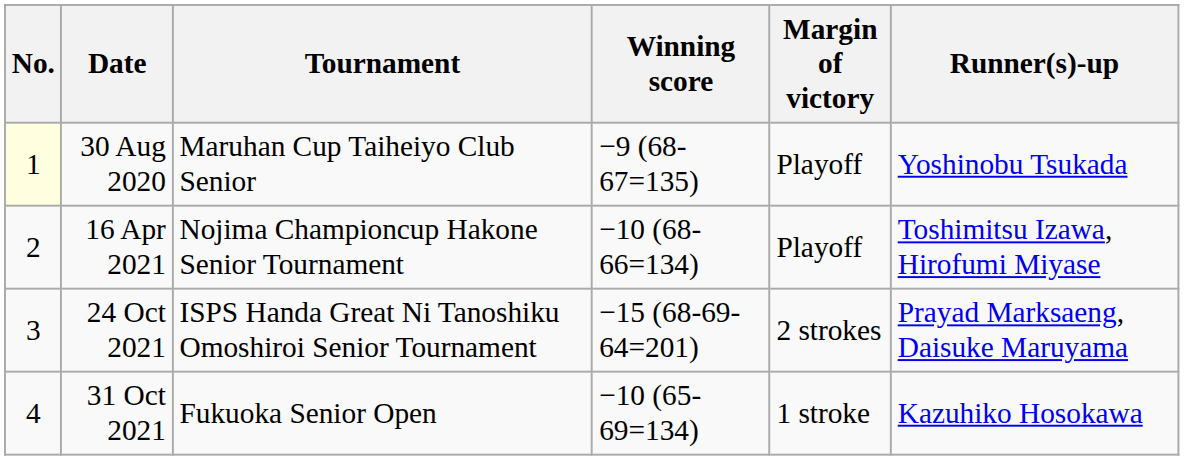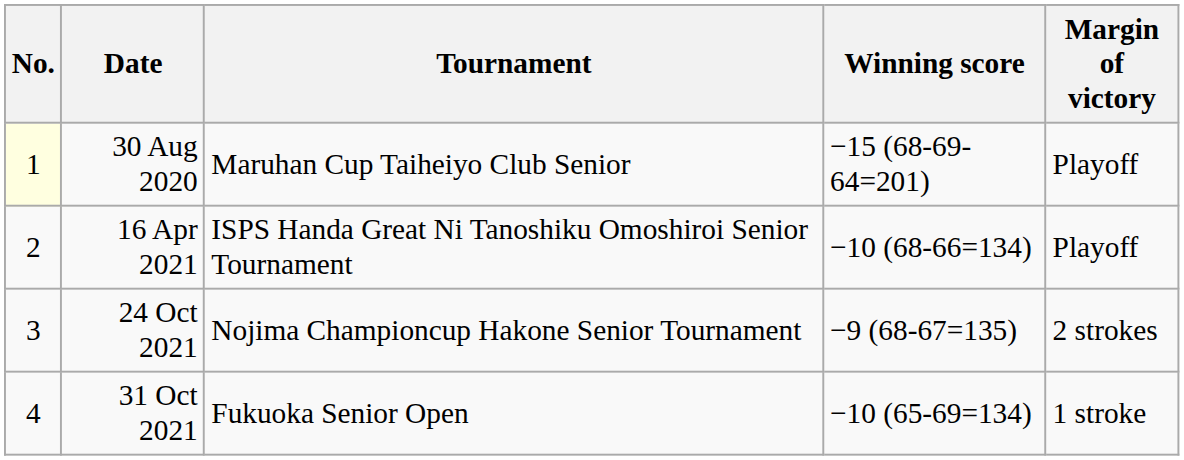- column: Runner(s)-up | Yoshinobu Tsukada | Toshimitsu Izawa, Hirofumi Miyase | Prayad Marksaeng, Daisuke Maruyama | Kazuhiko Hosokawa
30 Aug 2020 | Winning score: −9 (68-67=135) -> −15 (68-69-64=201)
16 Apr 2021 | Tournament: Nojima Championcup Hakone Senior Tournament -> ISPS Handa Great Ni Tanoshiku Omoshiroi Senior Tournament
24 Oct 2021 | Tournament: ISPS Handa Great Ni Tanoshiku Omoshiroi Senior Tournament -> Nojima Championcup Hakone Senior Tournament
24 Oct 2021 | Winning score: −15 (68-69-64=201) -> −9 (68-67=135)
